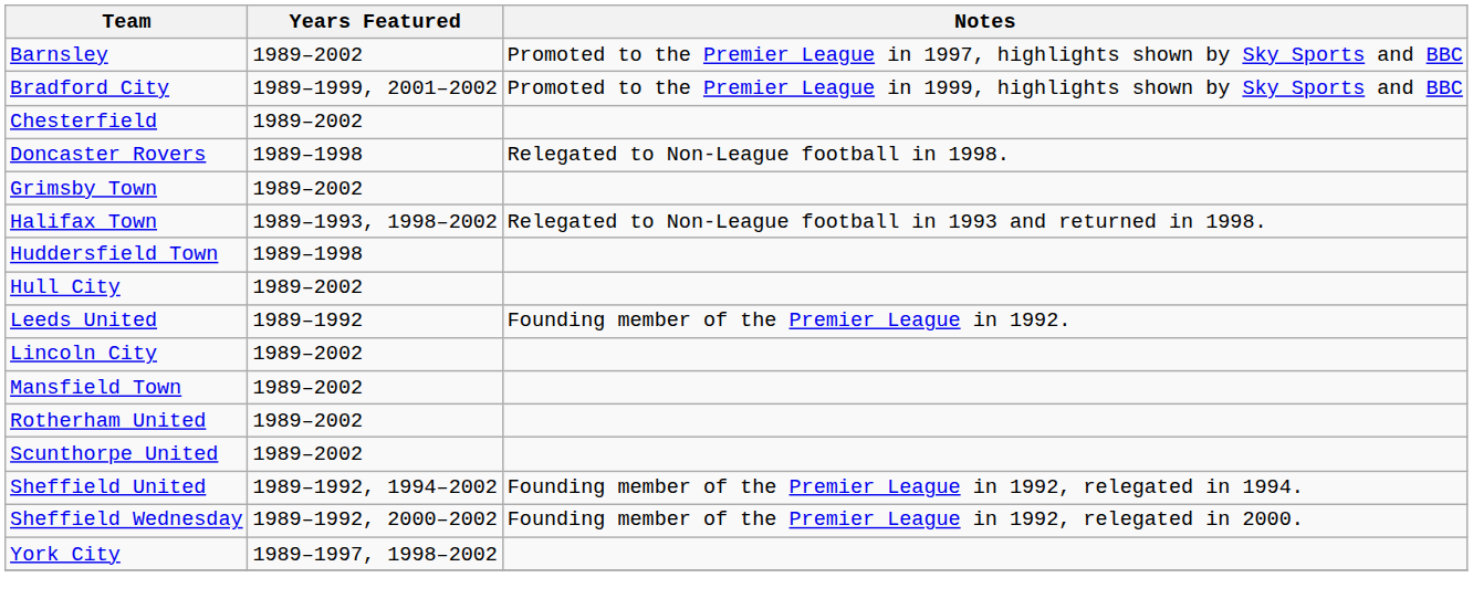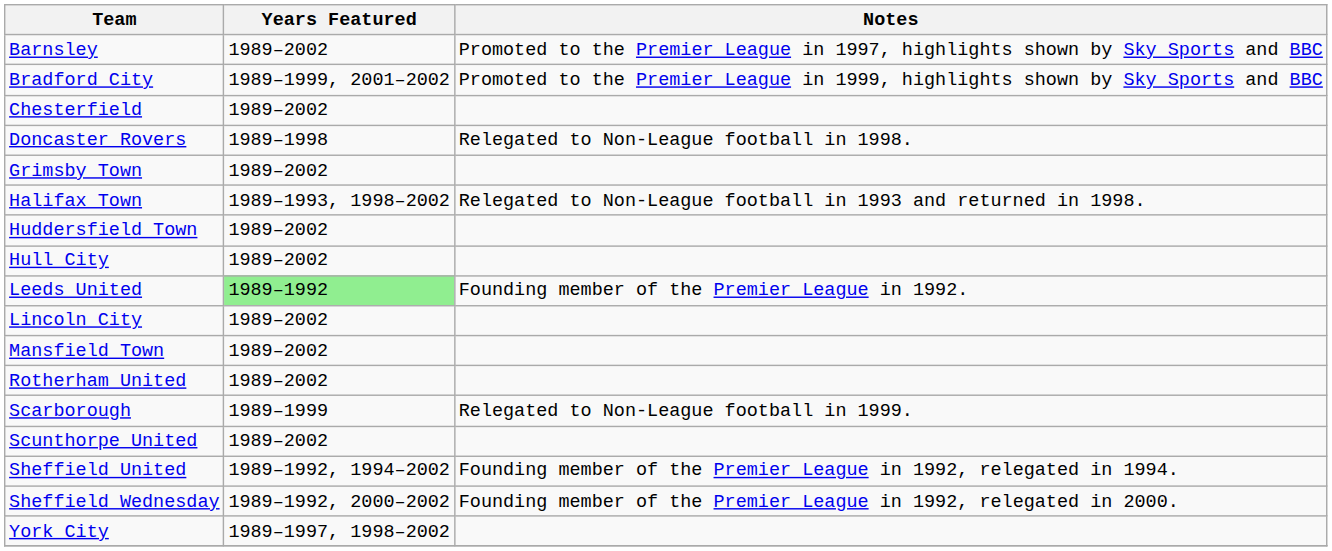Huddersfield Town | Years Featured: 1989–1998 -> 1989–2002
Leeds United | Years Featured: no background -> lightgreen background
+ row: Scarborough | 1989–1999 | Relegated to Non-League football in 1999.
